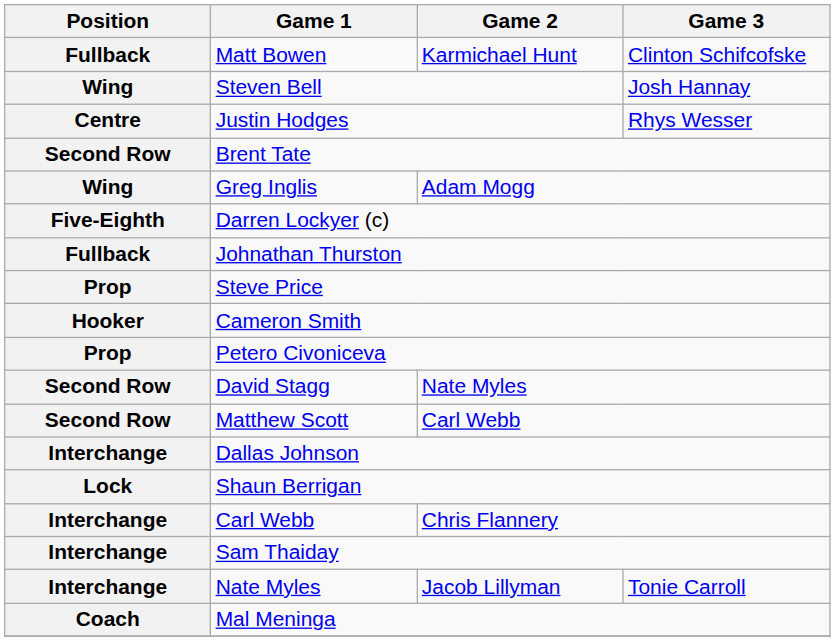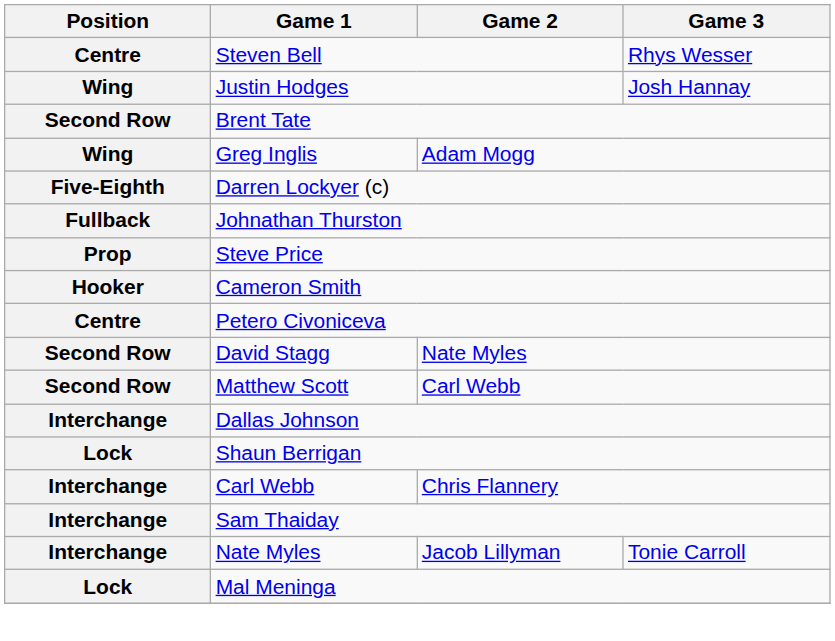- row: Fullback | Matt Bowen | Karmichael Hunt | Clinton Schifcofske
Steven Bell | Position: Wing -> Centre
Steven Bell | Game 3: Josh Hannay -> Rhys Wesser
Justin Hodges | Position: Centre -> Wing
Justin Hodges | Game 3: Rhys Wesser -> Josh Hannay
Petero Civoniceva | Position: Prop -> Centre
Mal Meninga | Position: Coach -> Lock
